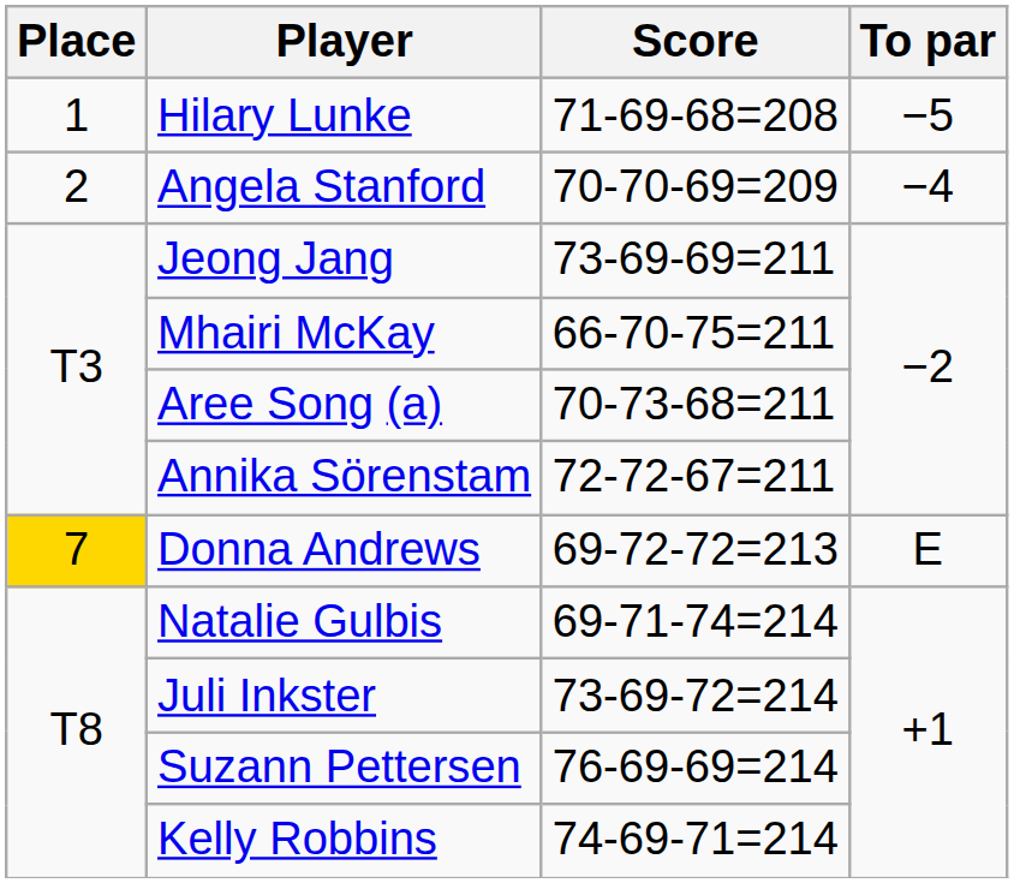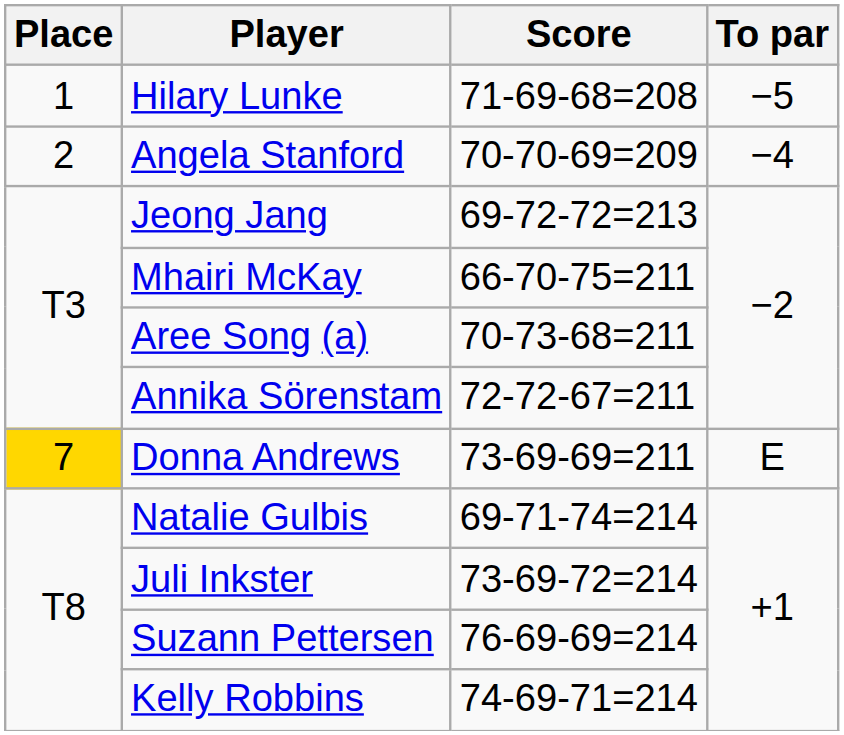Jeong Jang | Score: 73-69-69=211 -> 69-72-72=213
Donna Andrews | Score: 69-72-72=213 -> 73-69-69=211
